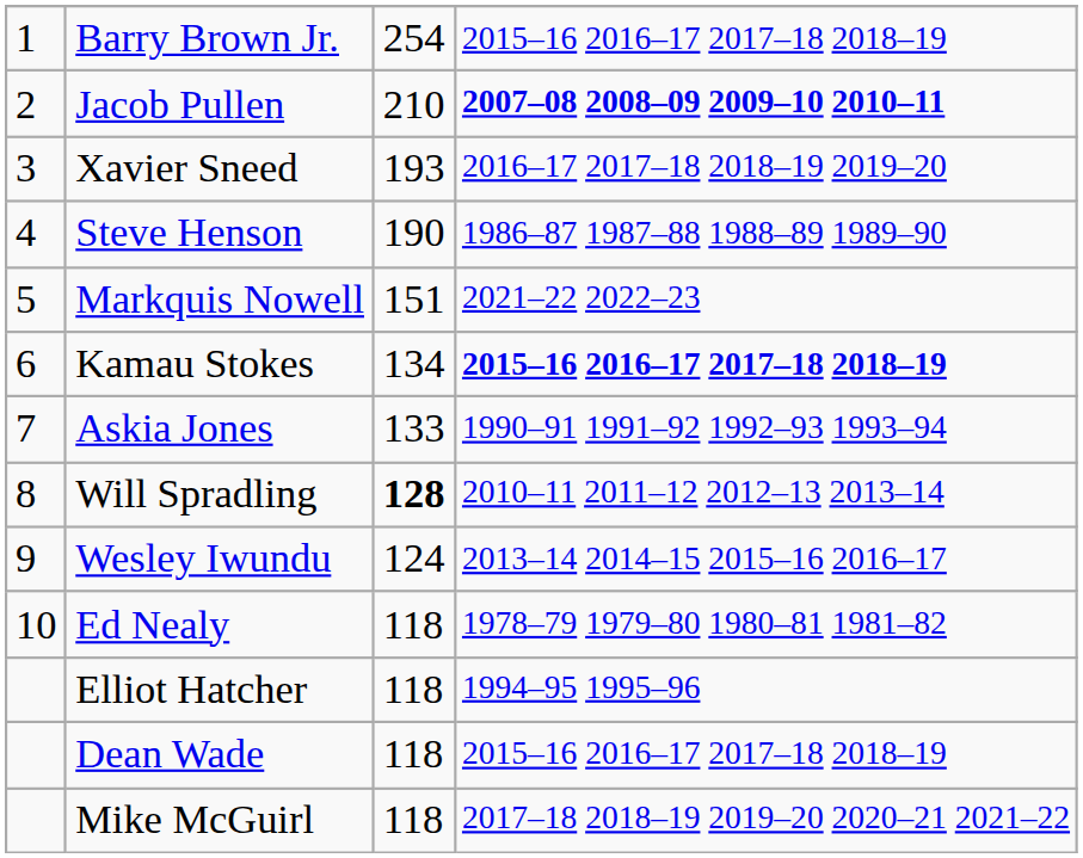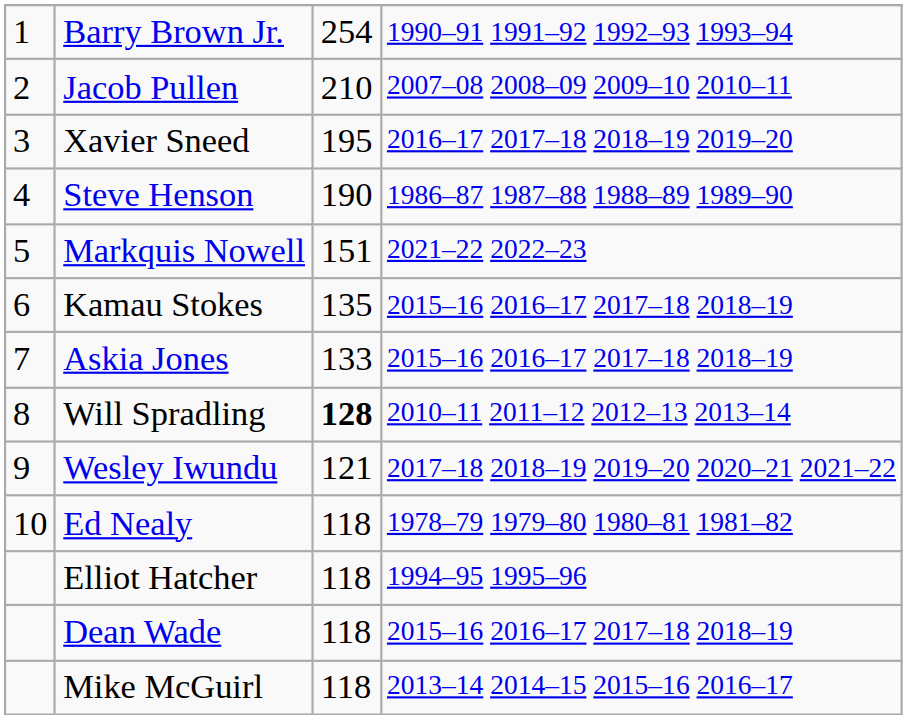Barry Brown Jr. | column 4: 2015–16 2016–17 2017–18 2018–19 -> 1990–91 1991–92 1992–93 1993–94
Jacob Pullen | column 4: bold -> normal
Xavier Sneed | column 3: 193 -> 195
Kamau Stokes | column 3: 134 -> 135
Kamau Stokes | column 4: bold -> normal
Askia Jones | column 4: 1990–91 1991–92 1992–93 1993–94 -> 2015–16 2016–17 2017–18 2018–19
Wesley Iwundu | column 3: 124 -> 121
Wesley Iwundu | column 4: 2013–14 2014–15 2015–16 2016–17 -> 2017–18 2018–19 2019–20 2020–21 2021–22
Mike McGuirl | column 4: 2017–18 2018–19 2019–20 2020–21 2021–22 -> 2013–14 2014–15 2015–16 2016–17
